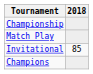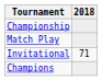Invitational | 2018: 85 -> 71
